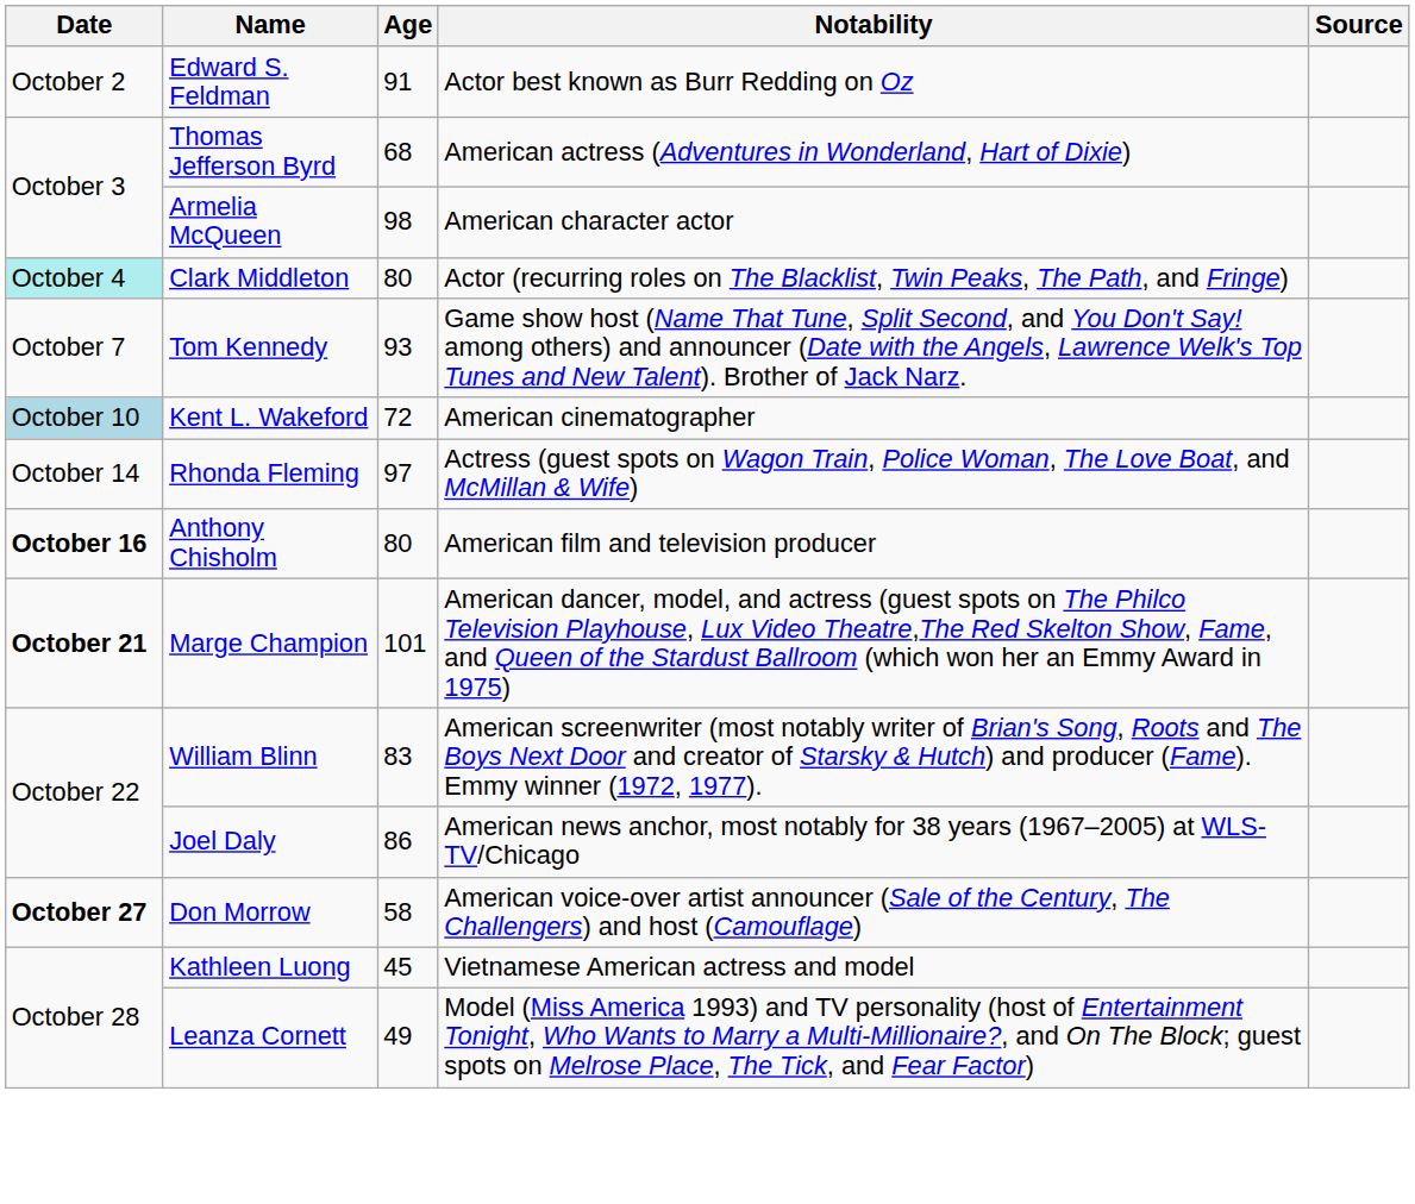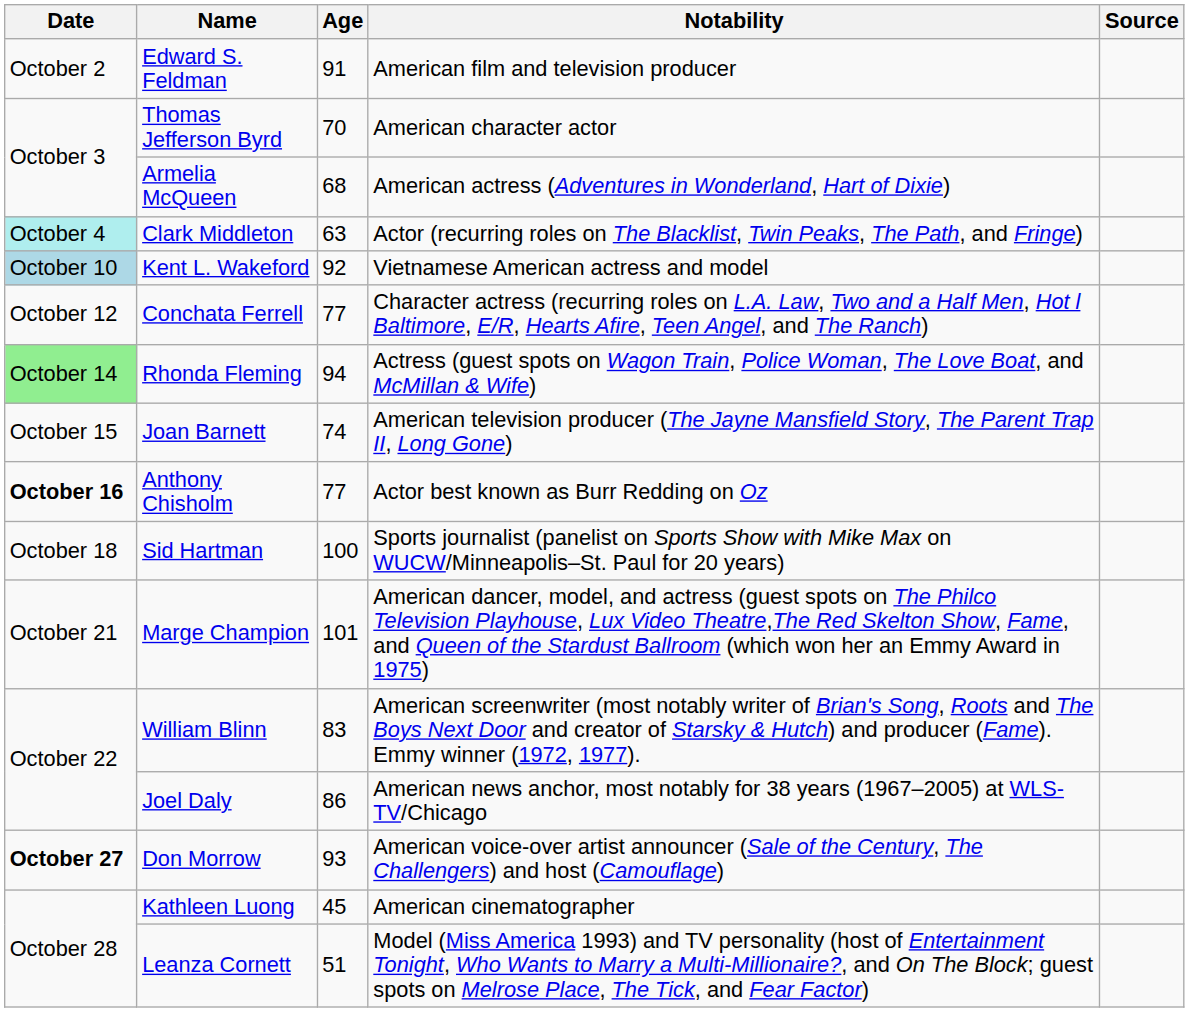Edward S. Feldman | Notability: Actor best known as Burr Redding on Oz -> American film and television producer
Thomas Jefferson Byrd | Age: 68 -> 70
Thomas Jefferson Byrd | Notability: American actress (Adventures in Wonderland, Hart of Dixie) -> American character actor
Armelia McQueen | Age: 98 -> 68
Armelia McQueen | Notability: American character actor -> American actress (Adventures in Wonderland, Hart of Dixie)
Clark Middleton | Age: 80 -> 63
- row: October 7 | Tom Kennedy | 93 | Game show host (Name That Tune, Split Second, and You Don't Say! among others) and announcer (Date with the Angels, Lawrence Welk's Top Tunes and New Talent). Brother of Jack Narz.
Kent L. Wakeford | Age: 72 -> 92
Kent L. Wakeford | Notability: American cinematographer -> Vietnamese American actress and model
+ row: October 12 | Conchata Ferrell | 77 | Character actress (recurring roles on L.A. Law, Two and a Half Men, Hot l Baltimore, E/R, Hearts Afire, Teen Angel, and The Ranch)
Rhonda Fleming | Date: no background -> lightgreen background
Rhonda Fleming | Age: 97 -> 94
+ row: October 15 | Joan Barnett | 74 | American television producer (The Jayne Mansfield Story, The Parent Trap II, Long Gone)
Anthony Chisholm | Age: 80 -> 77
Anthony Chisholm | Notability: American film and television producer -> Actor best known as Burr Redding on Oz
+ row: October 18 | Sid Hartman | 100 | Sports journalist (panelist on Sports Show with Mike Max on WUCW/Minneapolis–St. Paul for 20 years)
Marge Champion | Date: bold -> normal
Don Morrow | Age: 58 -> 93
Kathleen Luong | Notability: Vietnamese American actress and model -> American cinematographer
Leanza Cornett | Age: 49 -> 51
